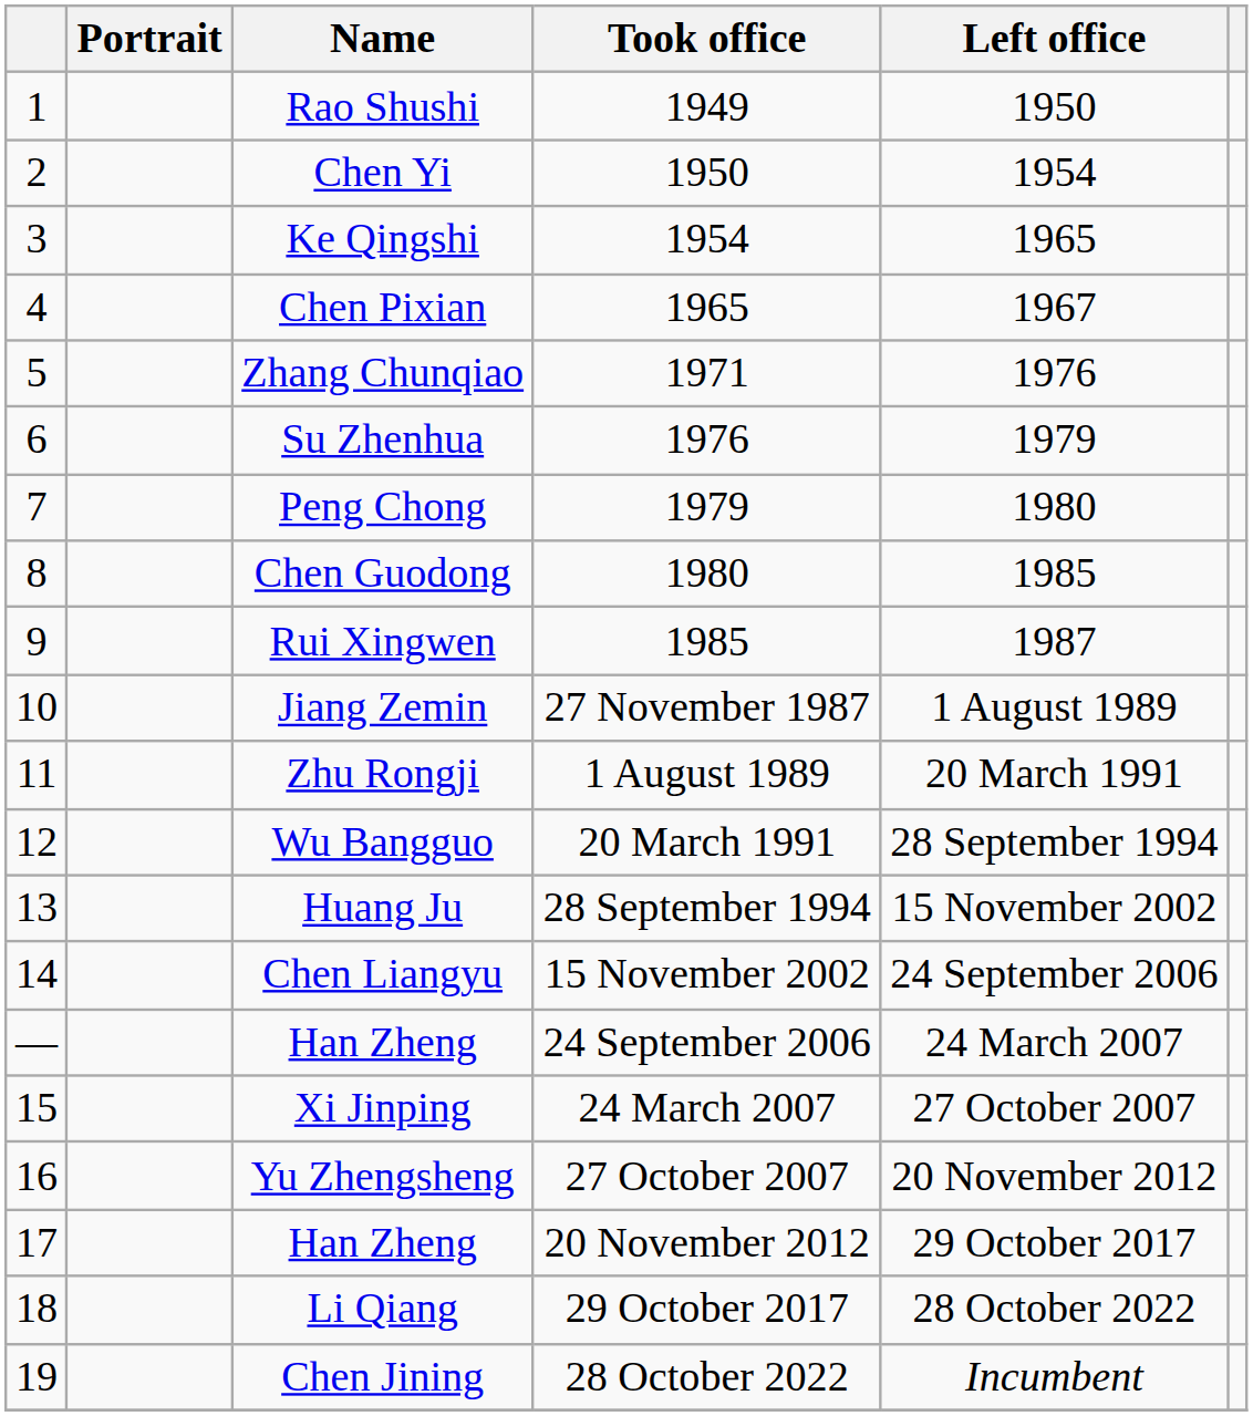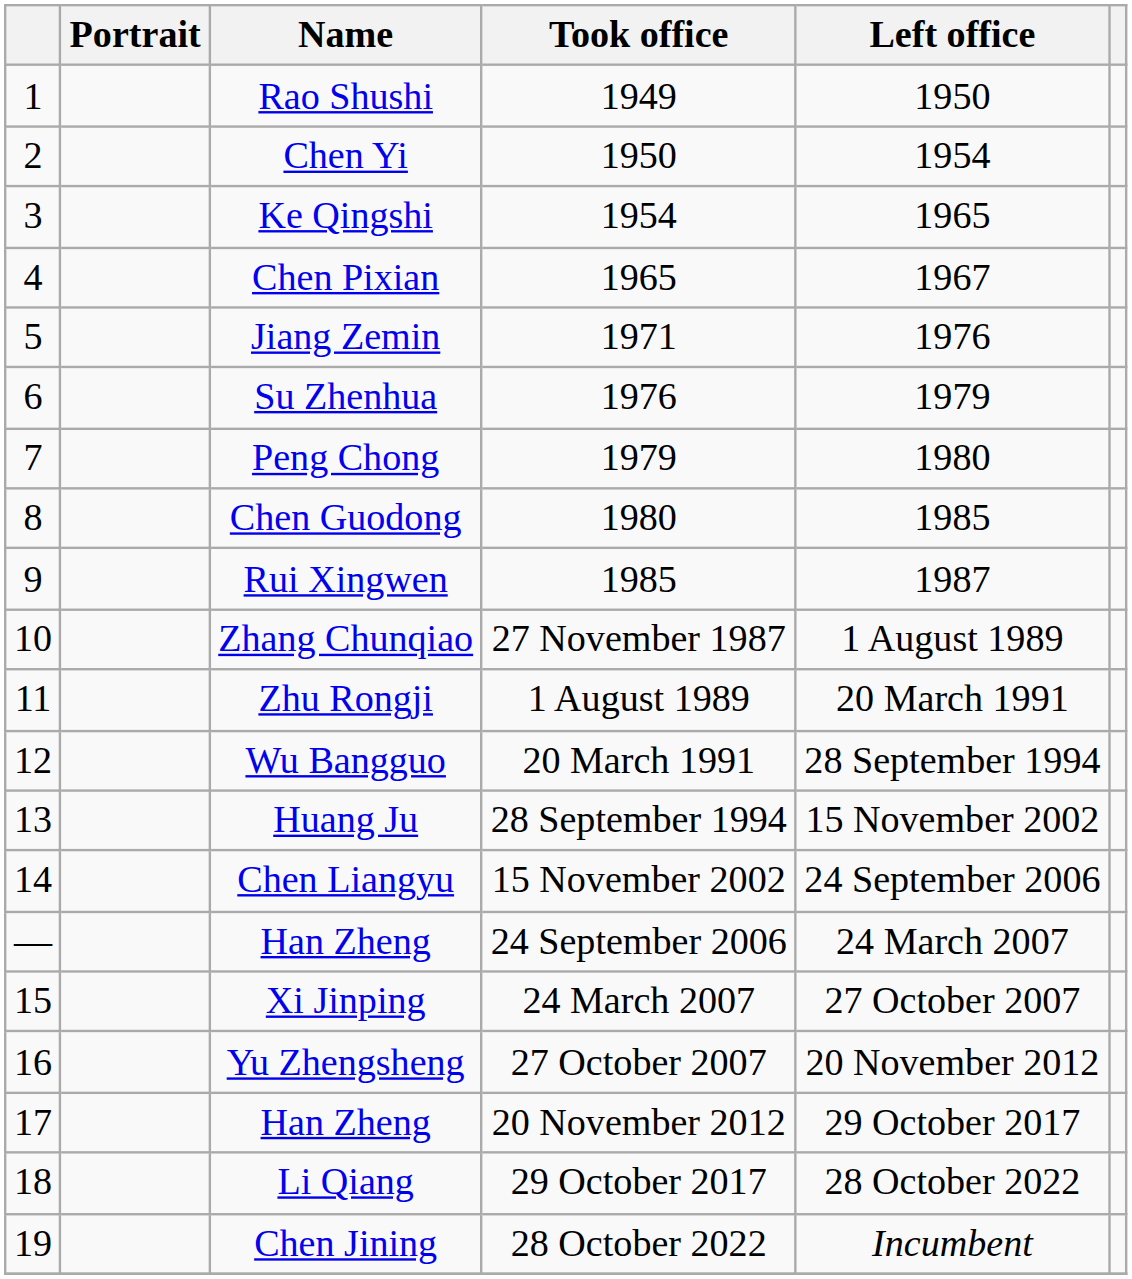1971 | Name: Zhang Chunqiao -> Jiang Zemin
27 November 1987 | Name: Jiang Zemin -> Zhang Chunqiao
